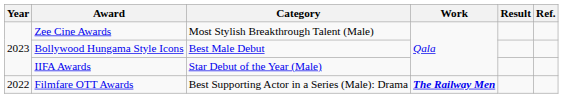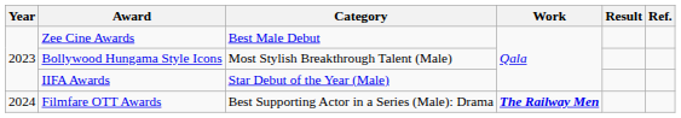Zee Cine Awards | Category: Most Stylish Breakthrough Talent (Male) -> Best Male Debut
Bollywood Hungama Style Icons | Category: Best Male Debut -> Most Stylish Breakthrough Talent (Male)
Filmfare OTT Awards | Year: 2022 -> 2024
